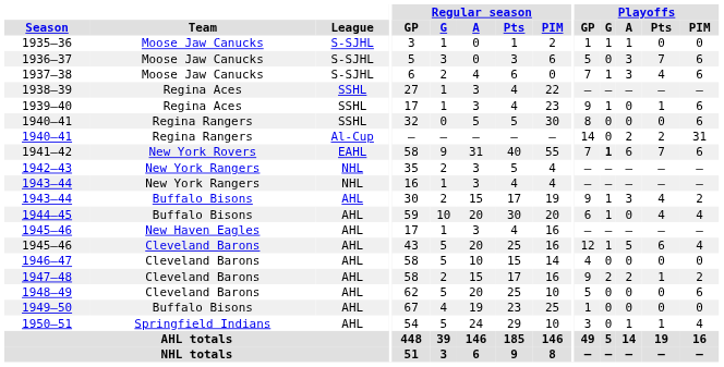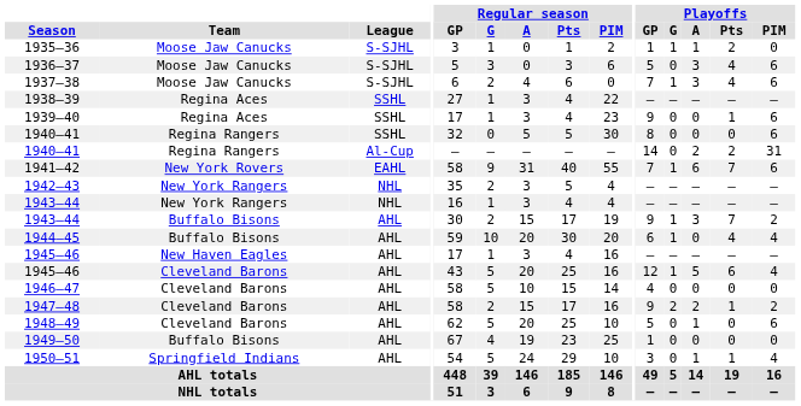1935–36 | Playoffs / Pts: 0 -> 2
1936–37 | Playoffs / Pts: 7 -> 4
1939–40 | Playoffs / G: 1 -> 0
1941–42 | Playoffs / G: bold -> normal
1943–44 / Buffalo Bisons | Playoffs / Pts: 4 -> 7
1948–49 | Playoffs / A: 0 -> 1
